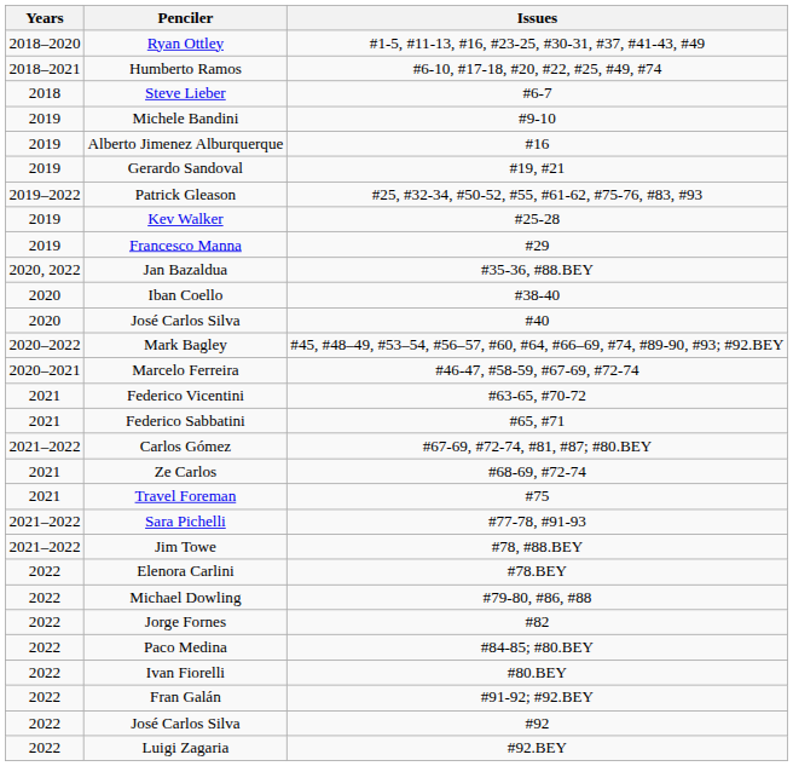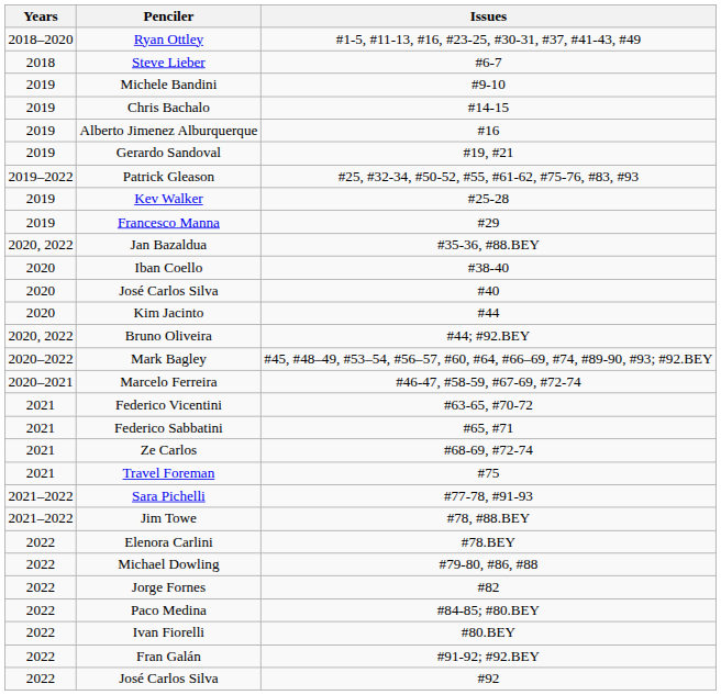- row: 2018–2021 | Humberto Ramos | #6-10, #17-18, #20, #22, #25, #49, #74
+ row: 2019 | Chris Bachalo | #14-15
+ row: 2020 | Kim Jacinto | #44
+ row: 2020, 2022 | Bruno Oliveira | #44; #92.BEY
- row: 2021–2022 | Carlos Gómez | #67-69, #72-74, #81, #87; #80.BEY
- row: 2022 | Luigi Zagaria | #92.BEY
